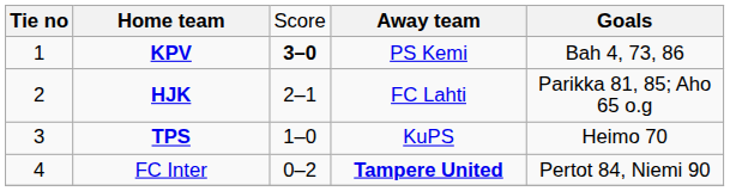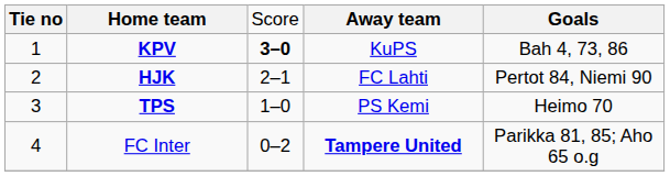KPV | column 4: PS Kemi -> KuPS
HJK | column 5: Parikka 81, 85; Aho 65 o.g -> Pertot 84, Niemi 90
TPS | column 4: KuPS -> PS Kemi
FC Inter | column 5: Pertot 84, Niemi 90 -> Parikka 81, 85; Aho 65 o.g
